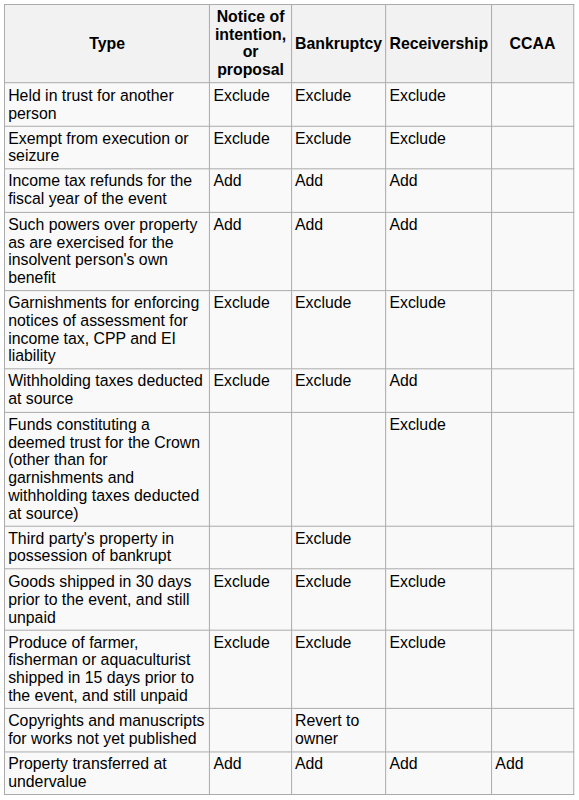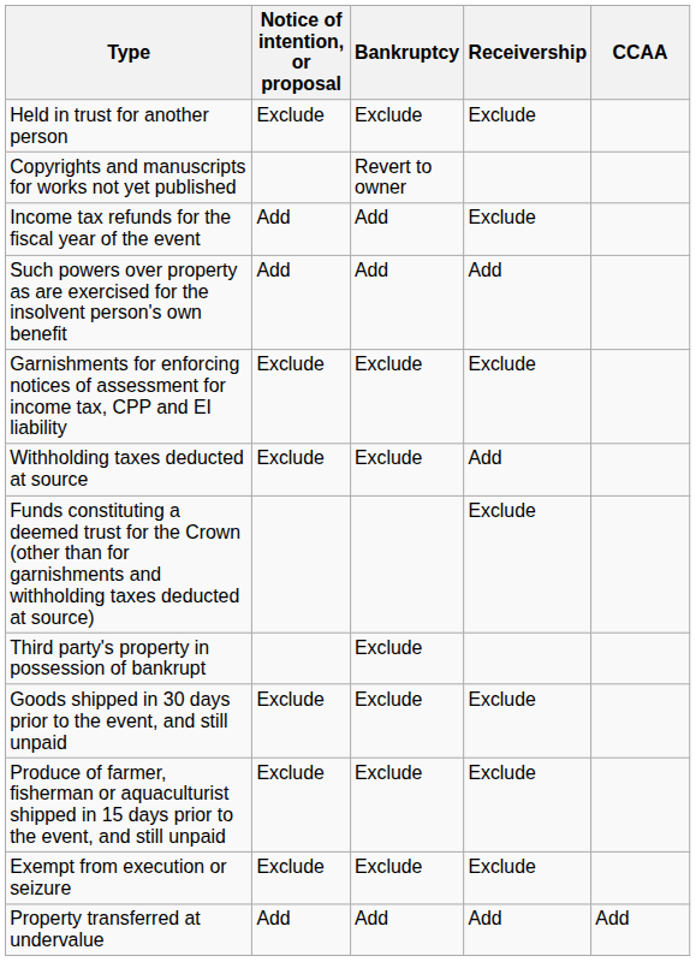rows swapped: Exempt from execution or seizure <-> Copyrights and manuscripts for works not yet published
Income tax refunds for the fiscal year of the event | Receivership: Add -> Exclude
